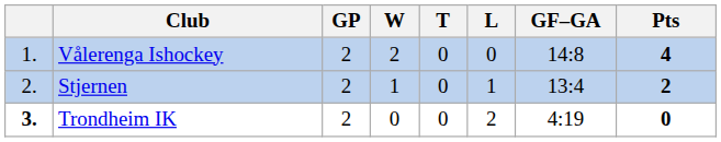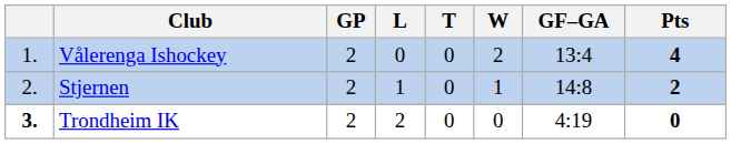columns swapped: W <-> L
Vålerenga Ishockey | GF–GA: 14:8 -> 13:4
Stjernen | GF–GA: 13:4 -> 14:8
